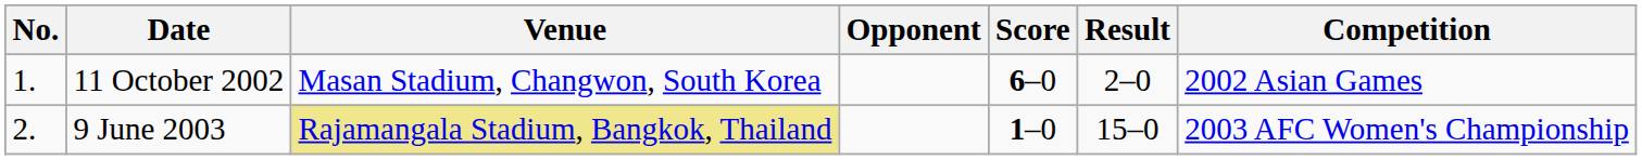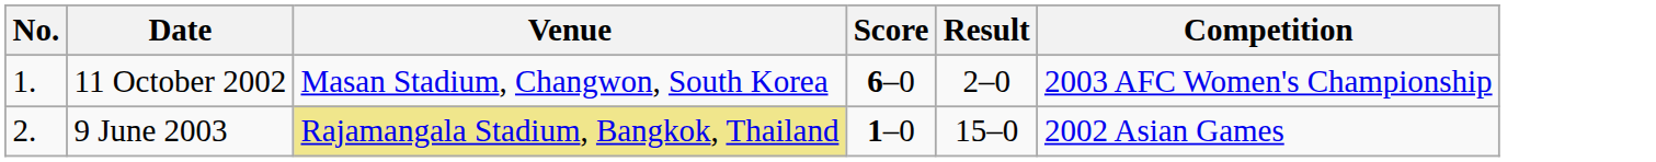- column: Opponent
11 October 2002 | Competition: 2002 Asian Games -> 2003 AFC Women's Championship
9 June 2003 | Competition: 2003 AFC Women's Championship -> 2002 Asian Games
